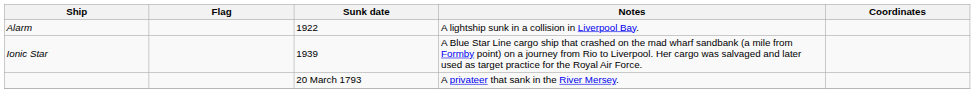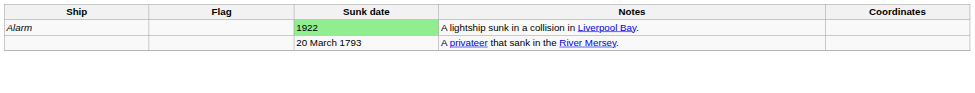Alarm | Sunk date: no background -> lightgreen background
- row: Ionic Star | 1939 | A Blue Star Line cargo ship that crashed on the mad wharf sandbank (a mile from Formby point) on a journey from Rio to Liverpool. Her cargo was salvaged and later used as target practice for the Royal Air Force.
